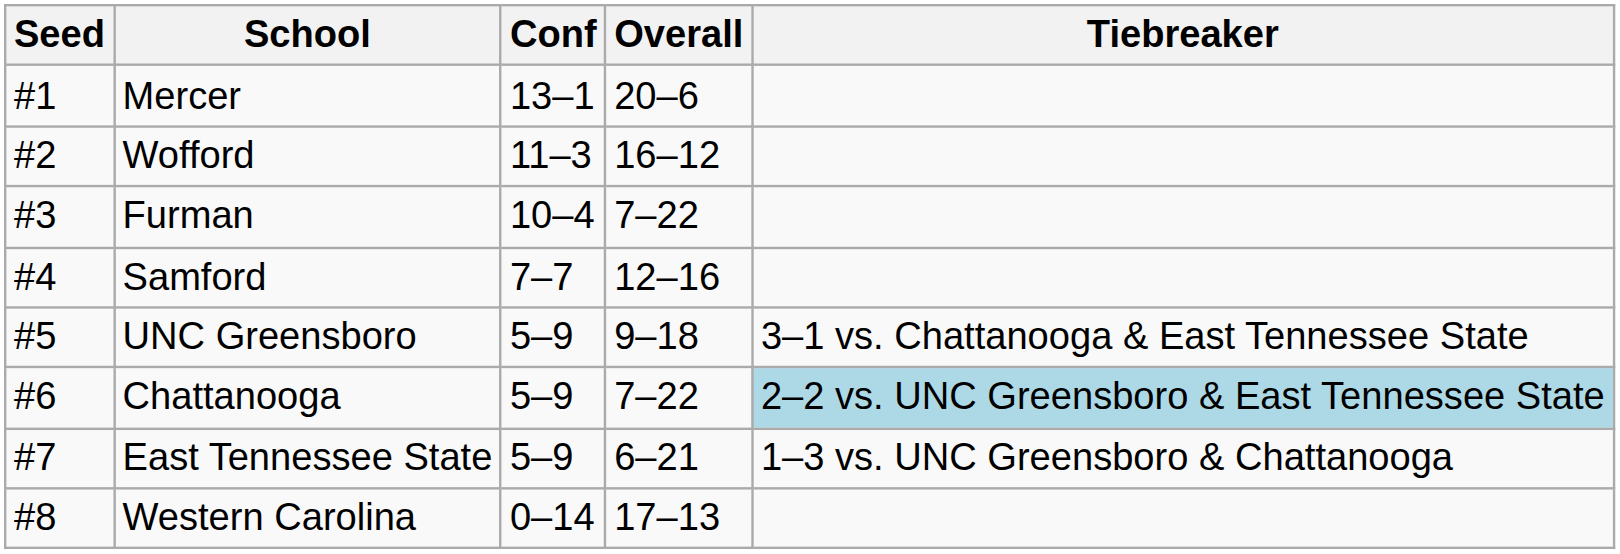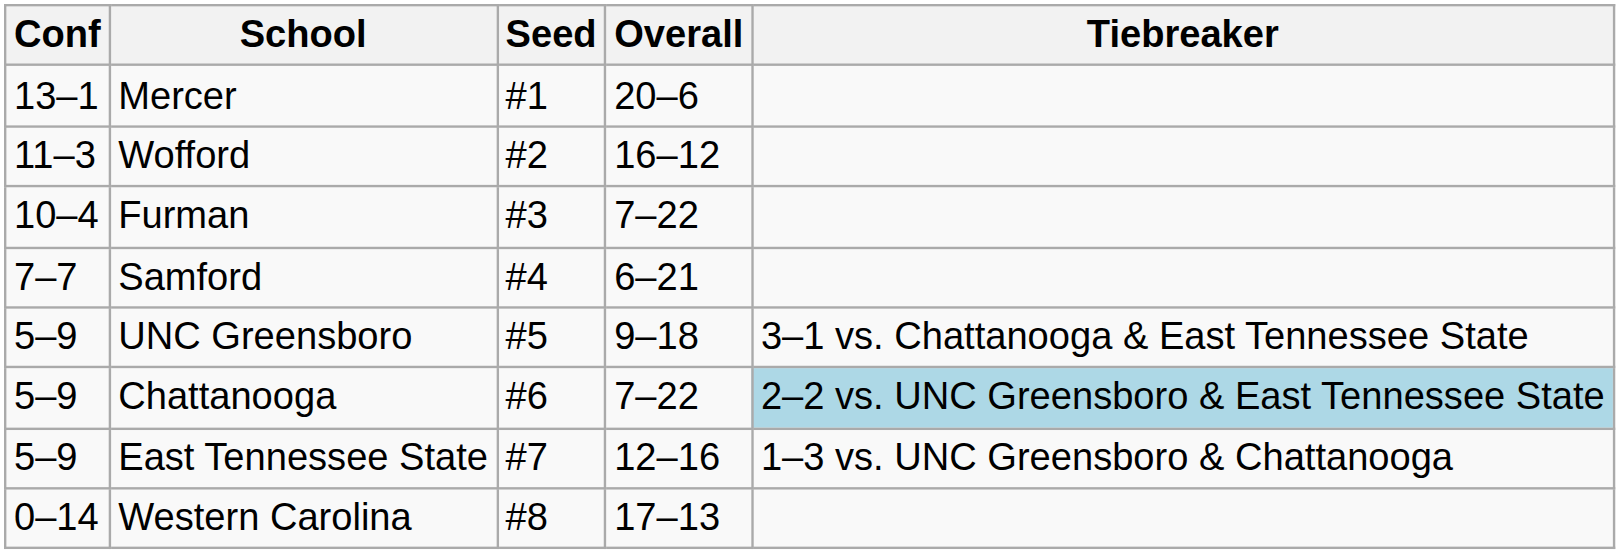columns swapped: Seed <-> Conf
Samford | Overall: 12–16 -> 6–21
East Tennessee State | Overall: 6–21 -> 12–16
